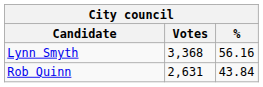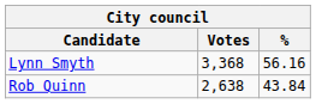Rob Quinn | Votes: 2,631 -> 2,638
